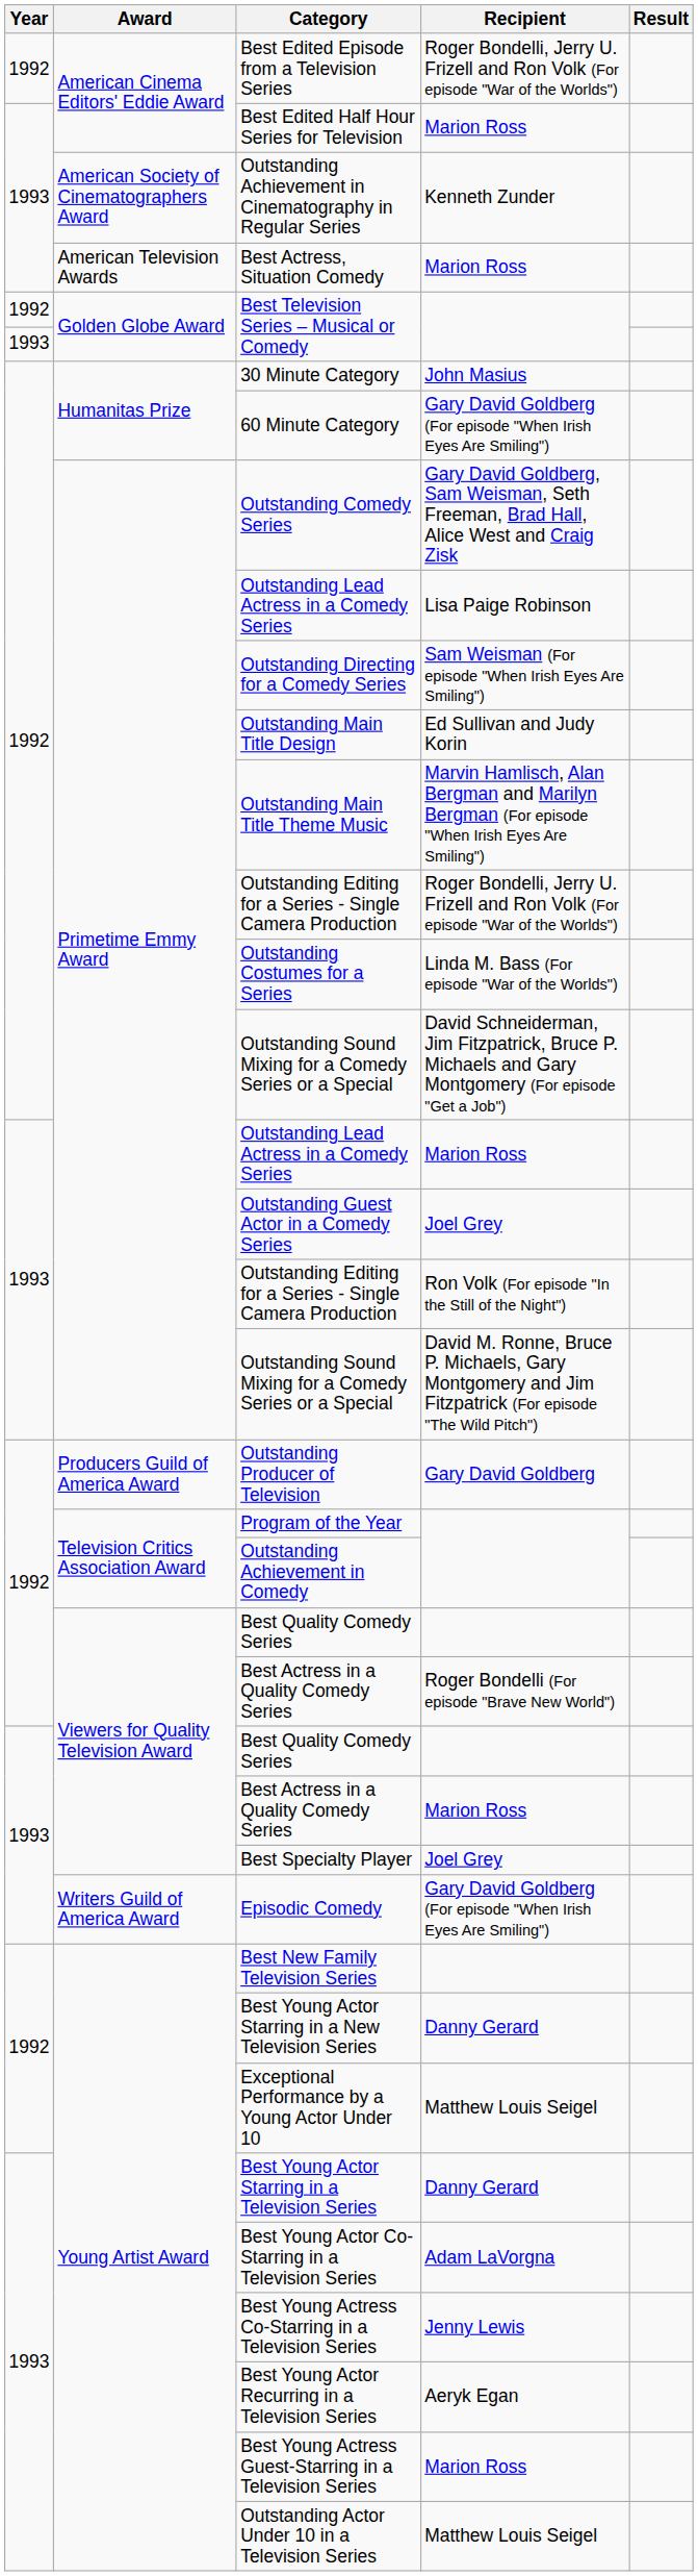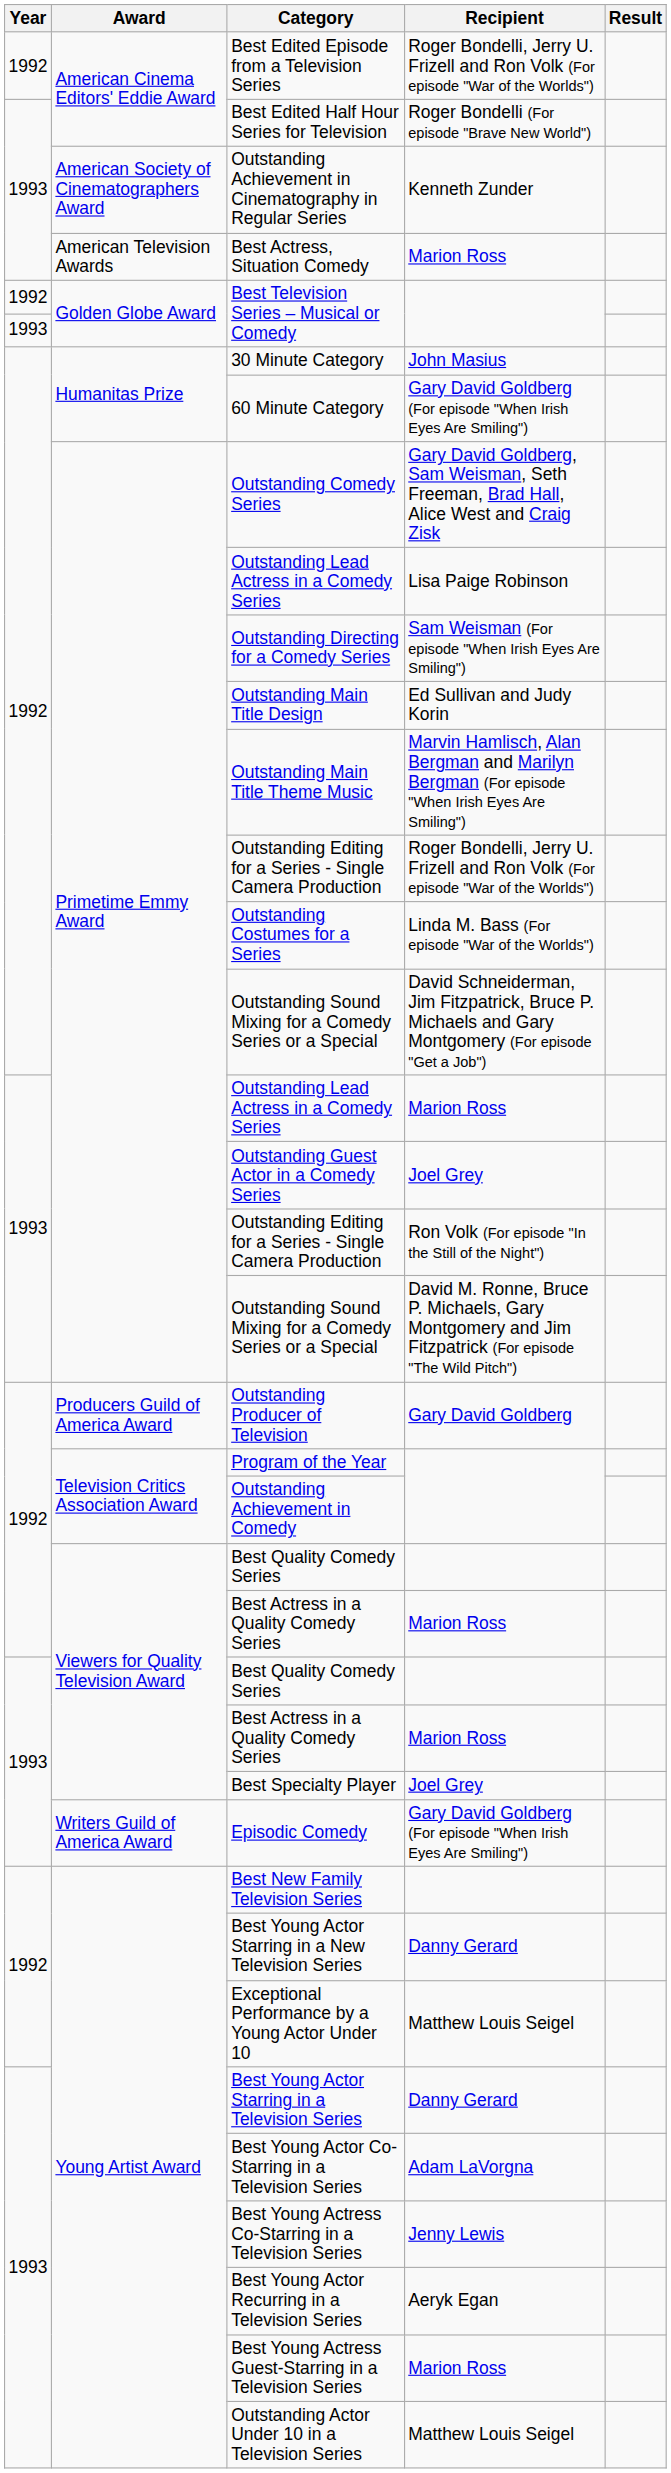Best Edited Half Hour Series for Television | Recipient: Marion Ross -> Roger Bondelli (For episode "Brave New World")
1992 / Best Actress in a Quality Comedy Series | Recipient: Roger Bondelli (For episode "Brave New World") -> Marion Ross
